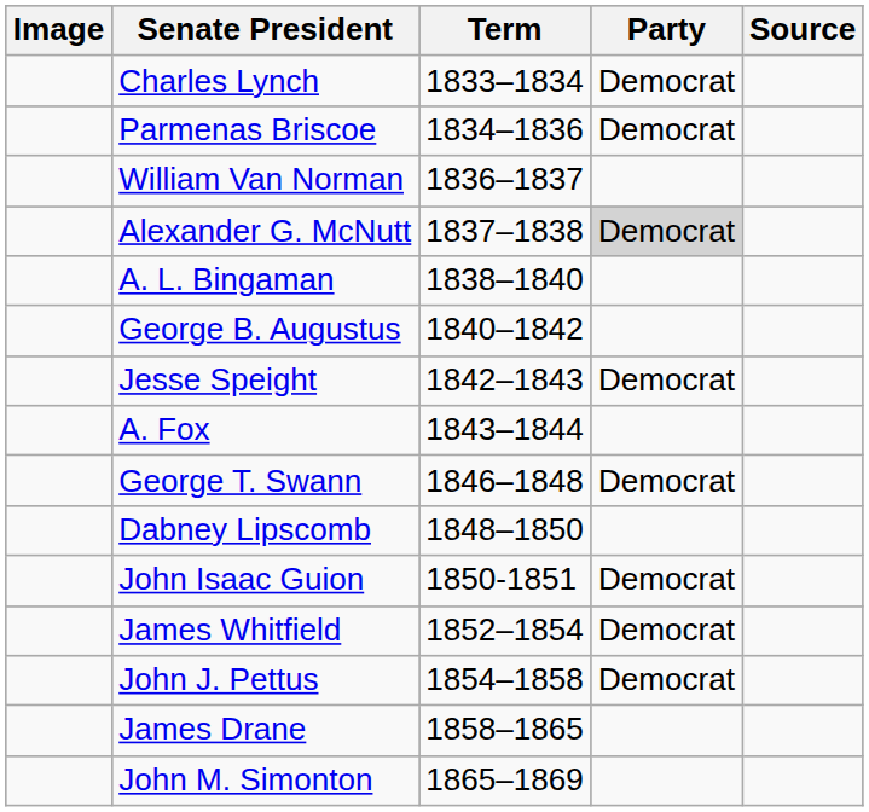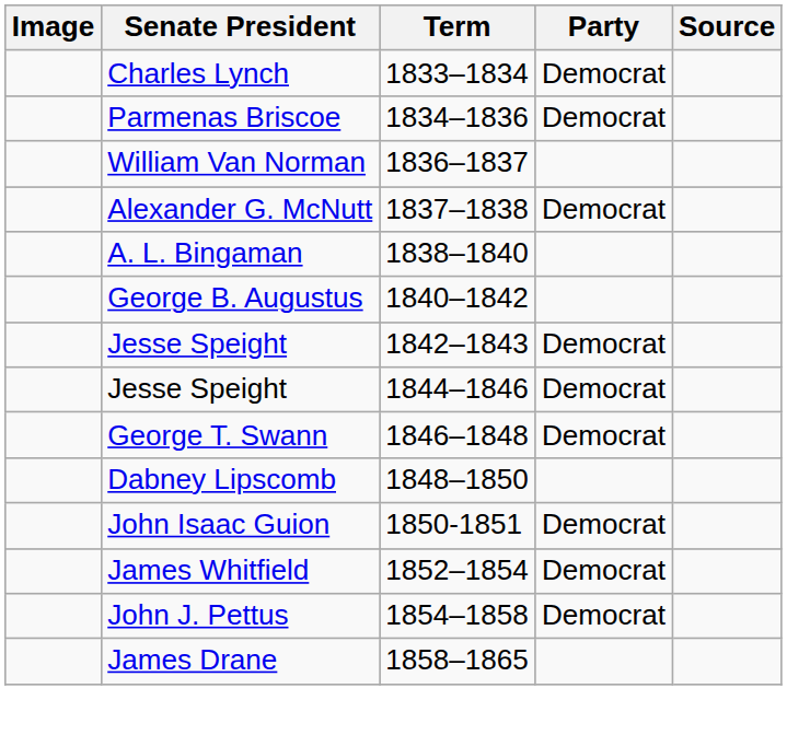Alexander G. McNutt | Party: lightgrey background -> no background
- row: A. Fox | 1843–1844
+ row: Jesse Speight | 1844–1846 | Democrat
- row: John M. Simonton | 1865–1869
